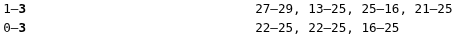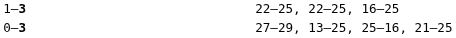1–3 | column 4: 27–29, 13–25, 25–16, 21–25 -> 22–25, 22–25, 16–25
0–3 | column 4: 22–25, 22–25, 16–25 -> 27–29, 13–25, 25–16, 21–25
